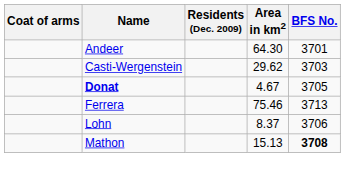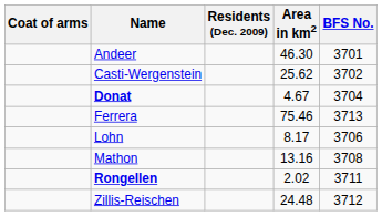Andeer | Area in km2: 64.30 -> 46.30
Casti-Wergenstein | Area in km2: 29.62 -> 25.62
Casti-Wergenstein | BFS No.: 3703 -> 3702
Donat | BFS No.: 3705 -> 3704
Lohn | Area in km2: 8.37 -> 8.17
Mathon | Area in km2: 15.13 -> 13.16
Mathon | BFS No.: bold -> normal
+ row: Rongellen | 2.02 | 3711
+ row: Zillis-Reischen | 24.48 | 3712
